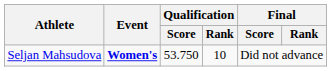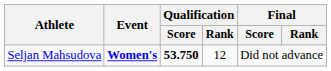Seljan Mahsudova | Qualification / Score: normal -> bold
Seljan Mahsudova | Qualification / Rank: 10 -> 12
